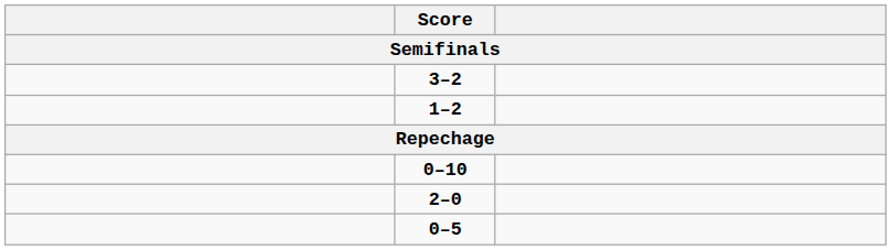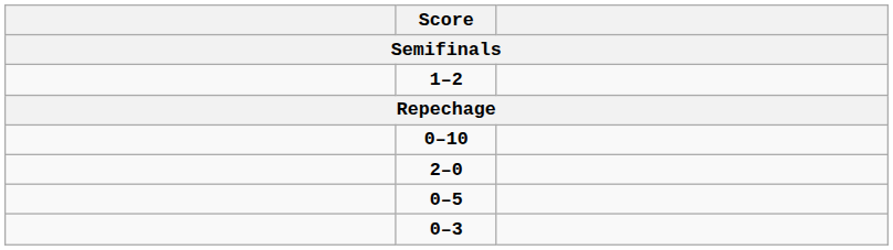- row: 3–2
+ row: 0–3
